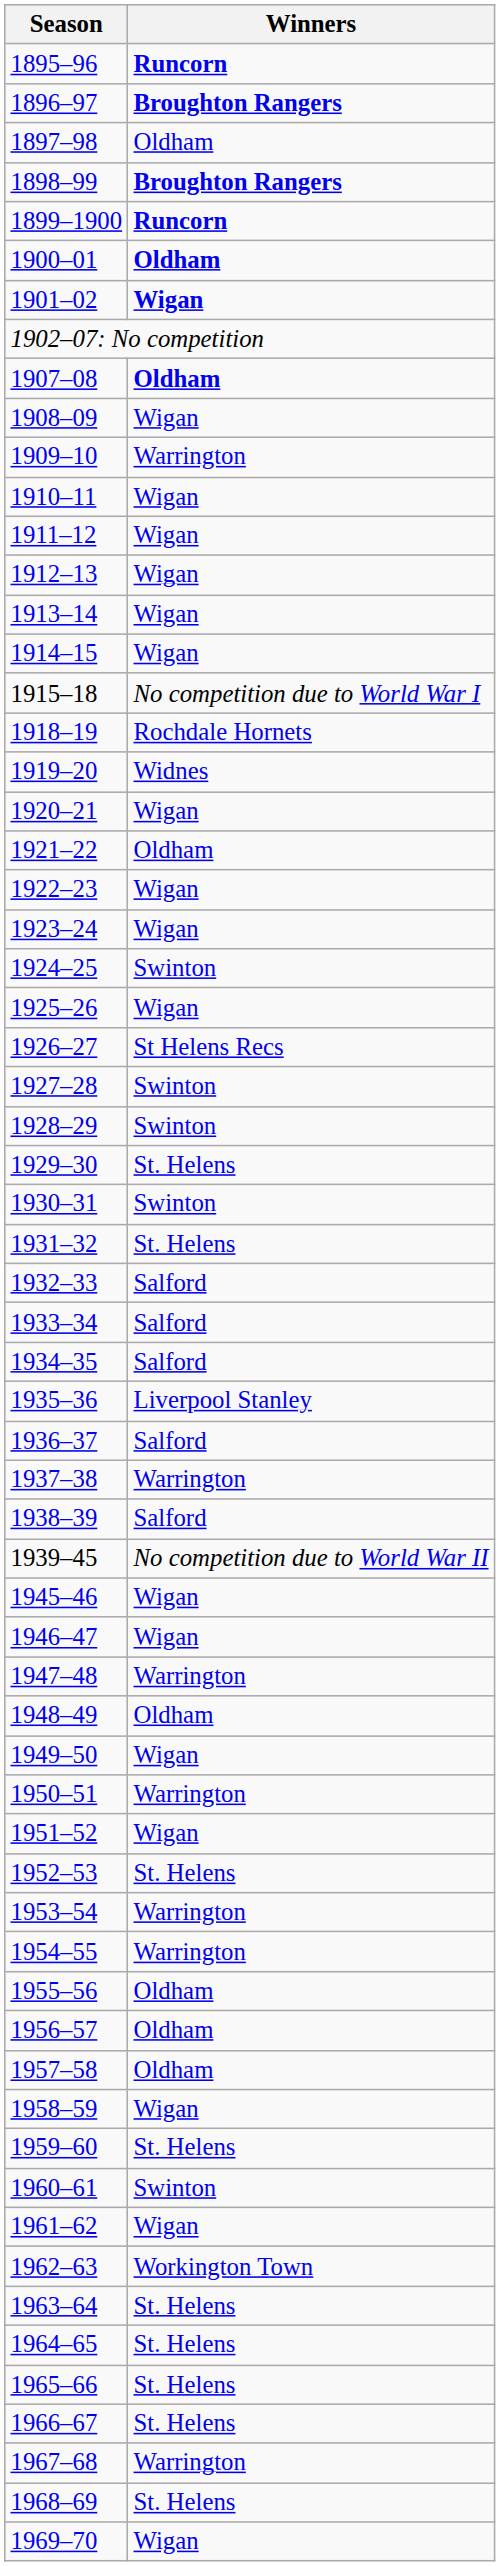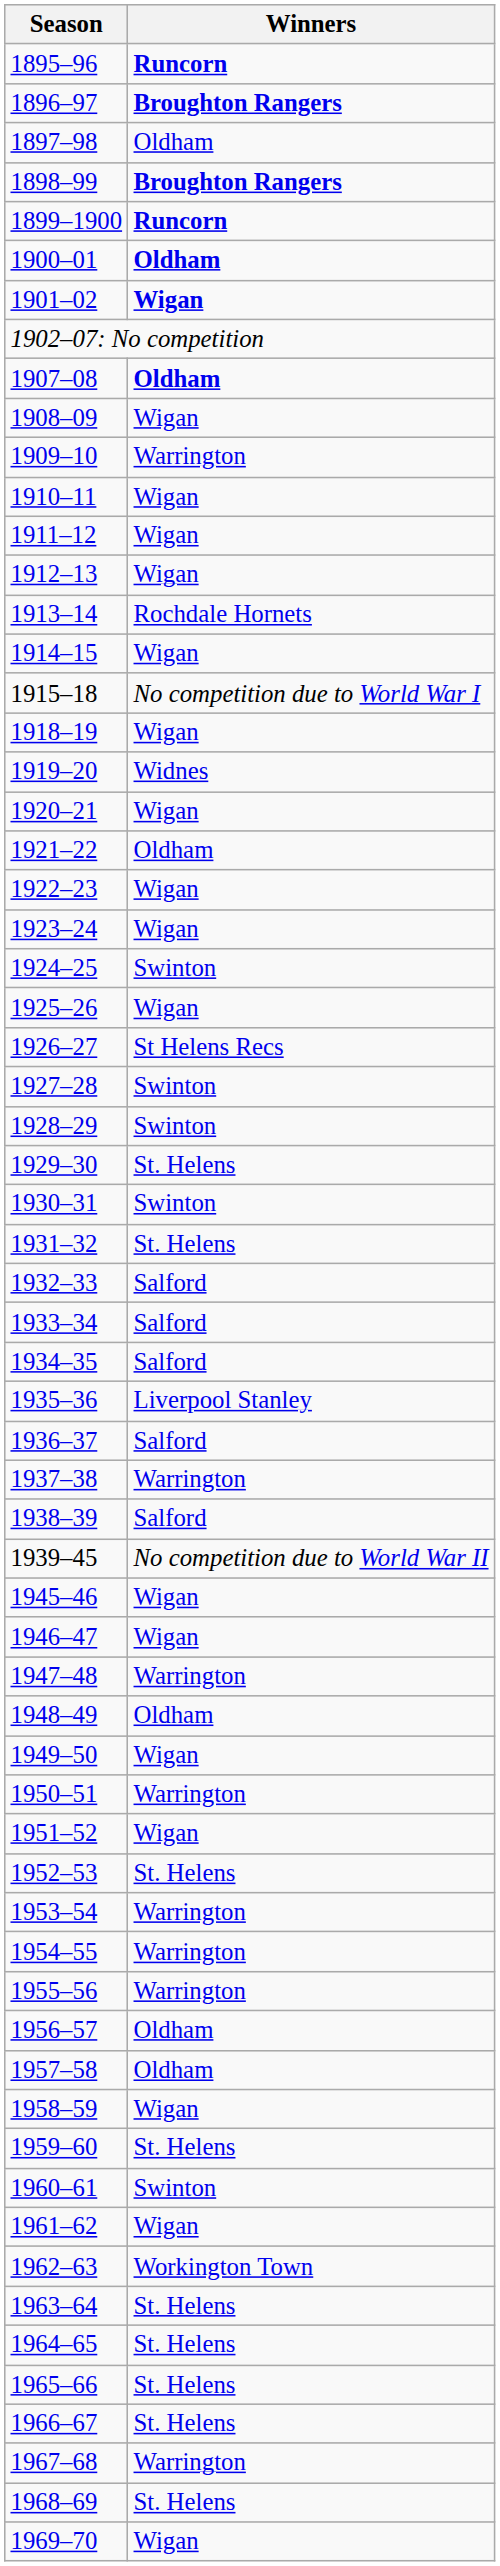1913–14 | Winners: Wigan -> Rochdale Hornets
1918–19 | Winners: Rochdale Hornets -> Wigan
1955–56 | Winners: Oldham -> Warrington
